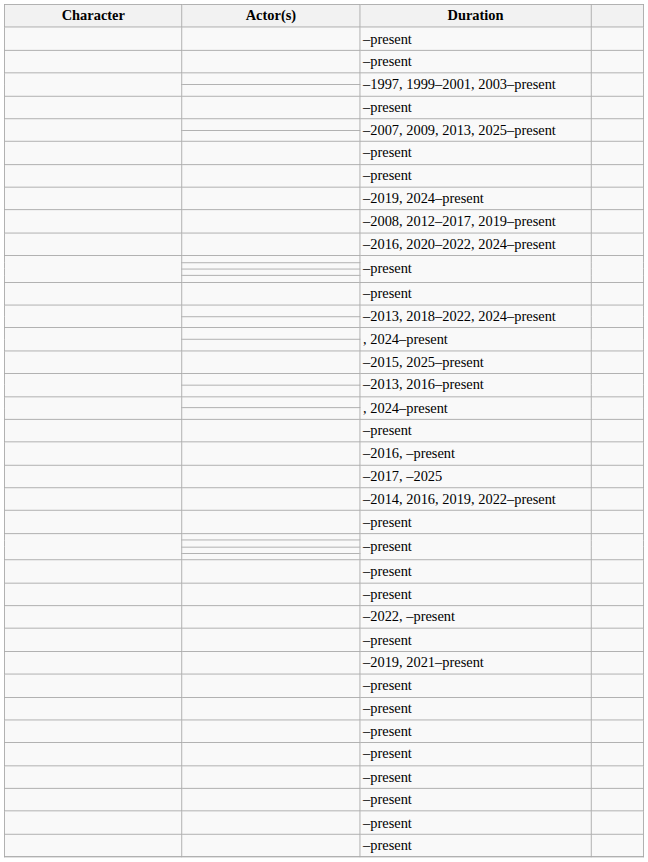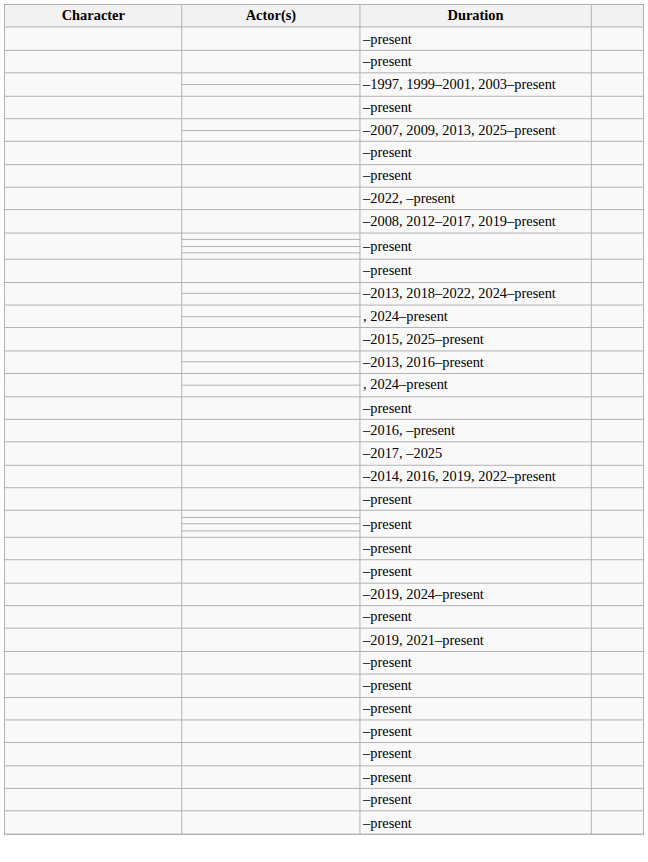rows swapped: –2019, 2024–present <-> –2022, –present
- row: –2016, 2020–2022, 2024–present
